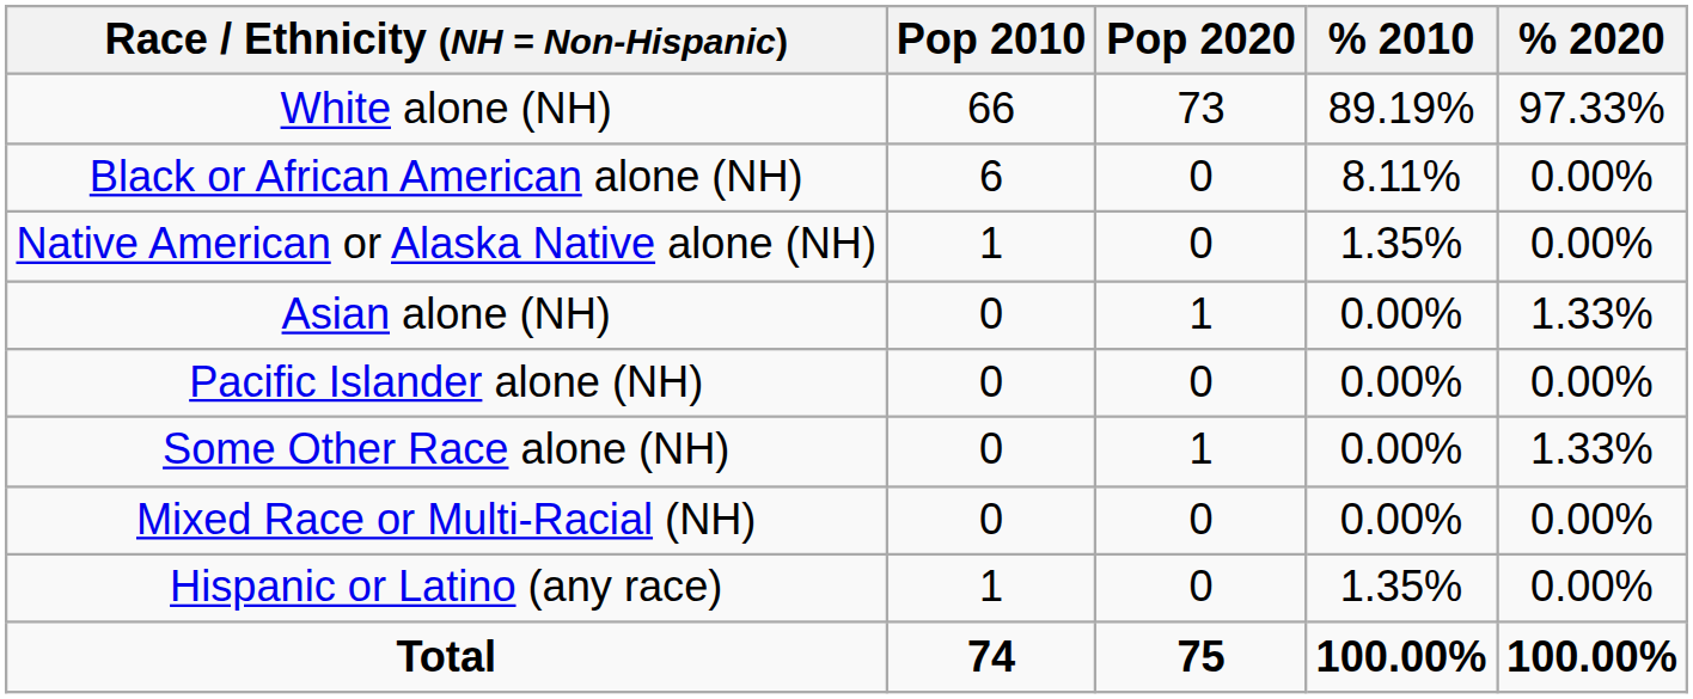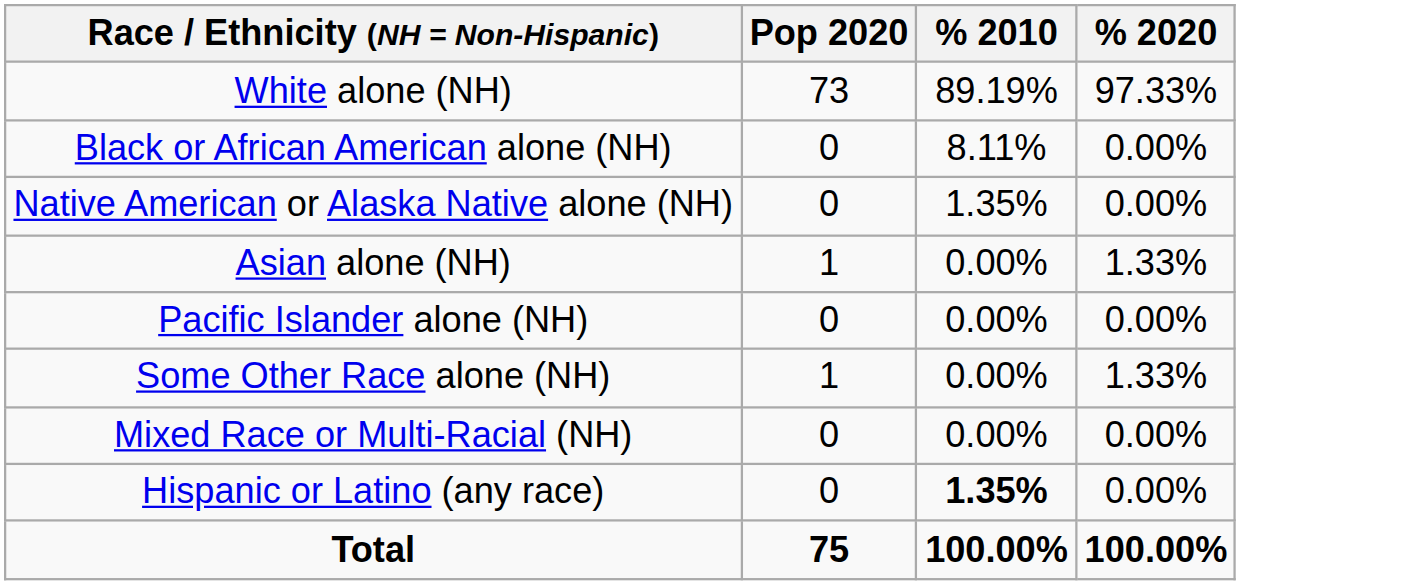- column: Pop 2010 | 66 | 6 | 1 | 0 | 0 | 0 | 0 | 1 | 74
Hispanic or Latino (any race) | % 2010: normal -> bold
